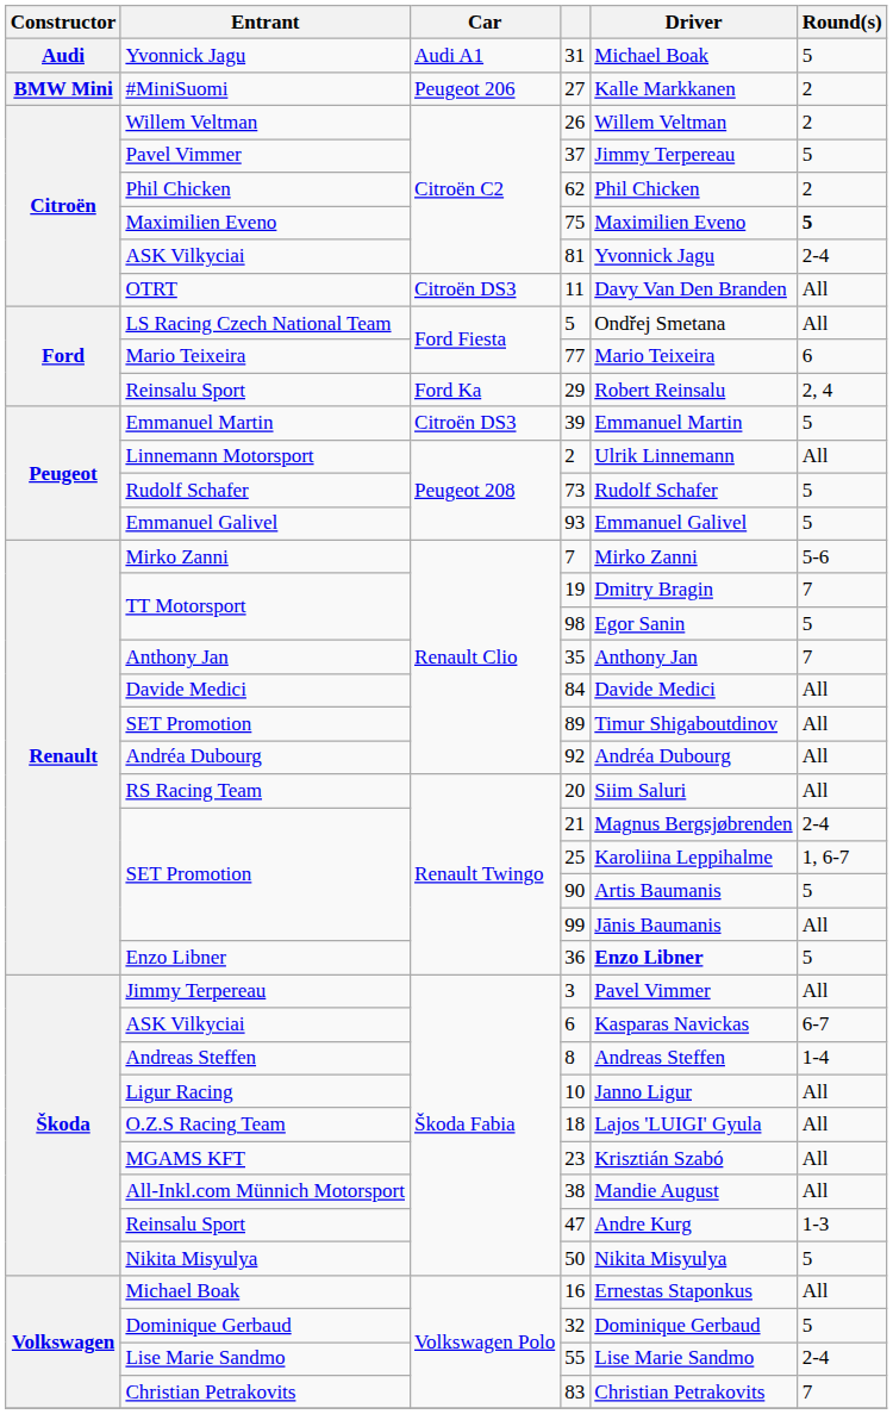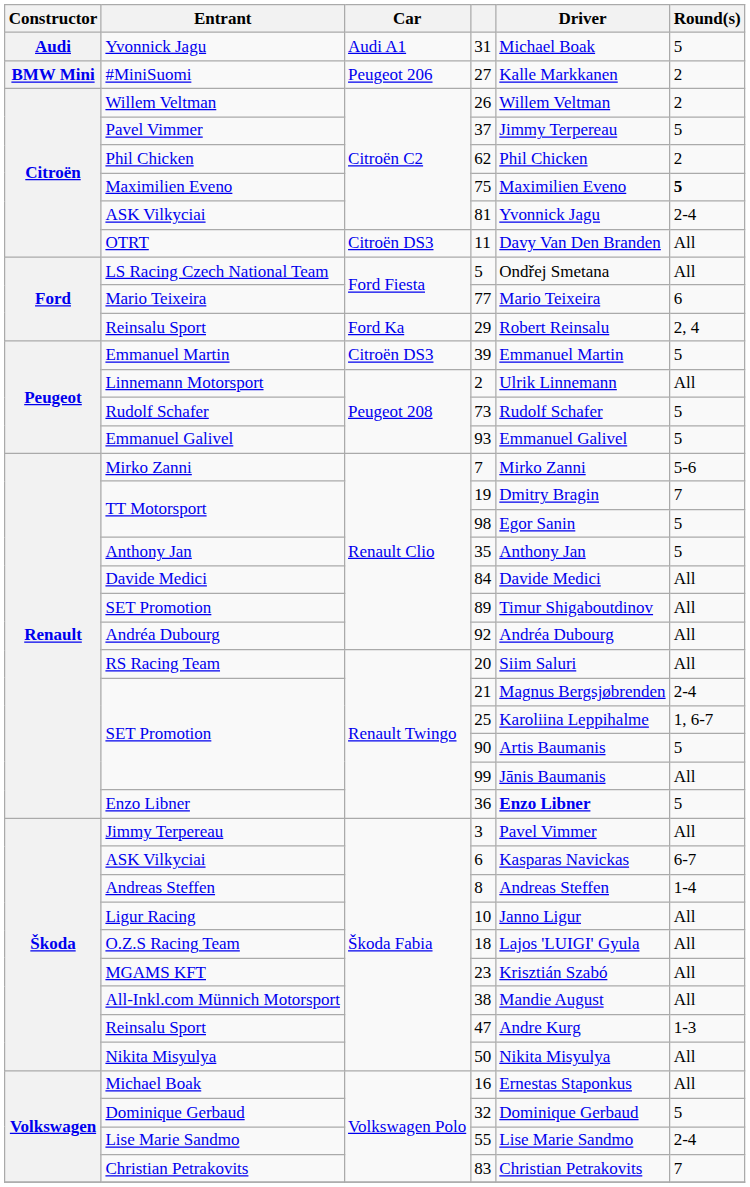35 | Round(s): 7 -> 5
50 | Round(s): 5 -> All
